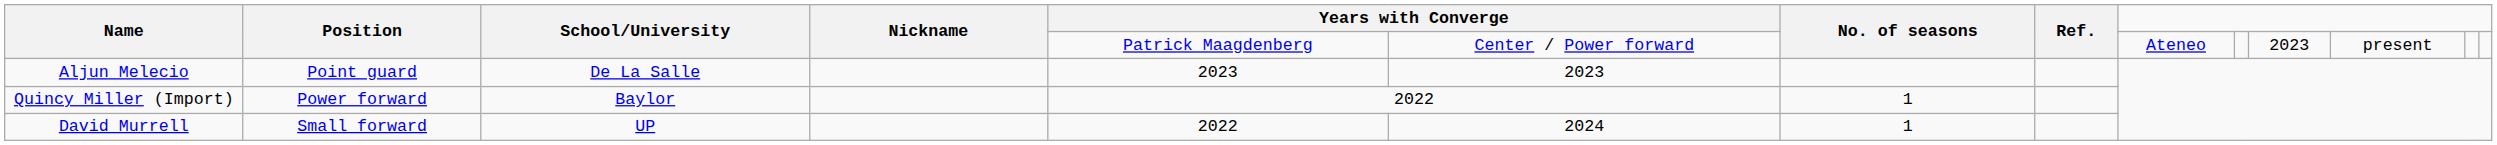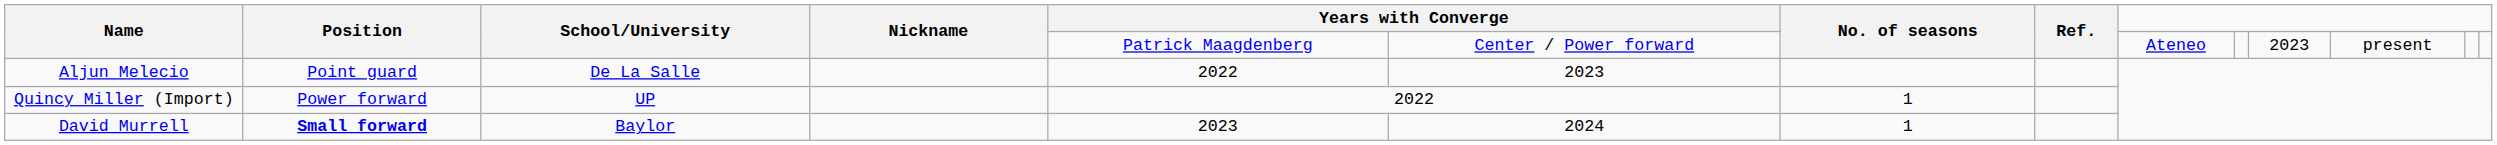Aljun Melecio | column 5: 2023 -> 2022
Quincy Miller (Import) | School/University: Baylor -> UP
David Murrell | Position: normal -> bold
David Murrell | School/University: UP -> Baylor
David Murrell | column 5: 2022 -> 2023
